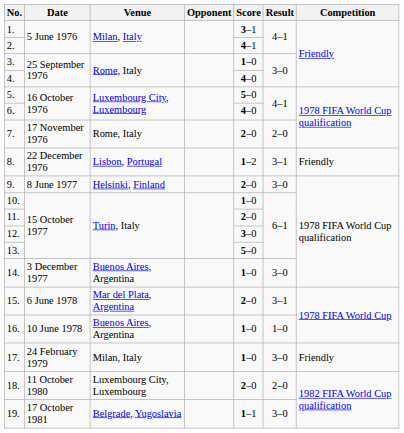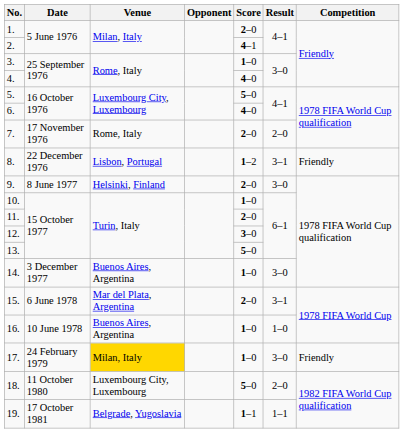1. | Score: 3–1 -> 2–0
17. | Venue: no background -> gold background
18. | Score: 2–0 -> 5–0
19. | Result: 3–0 -> 1–1
